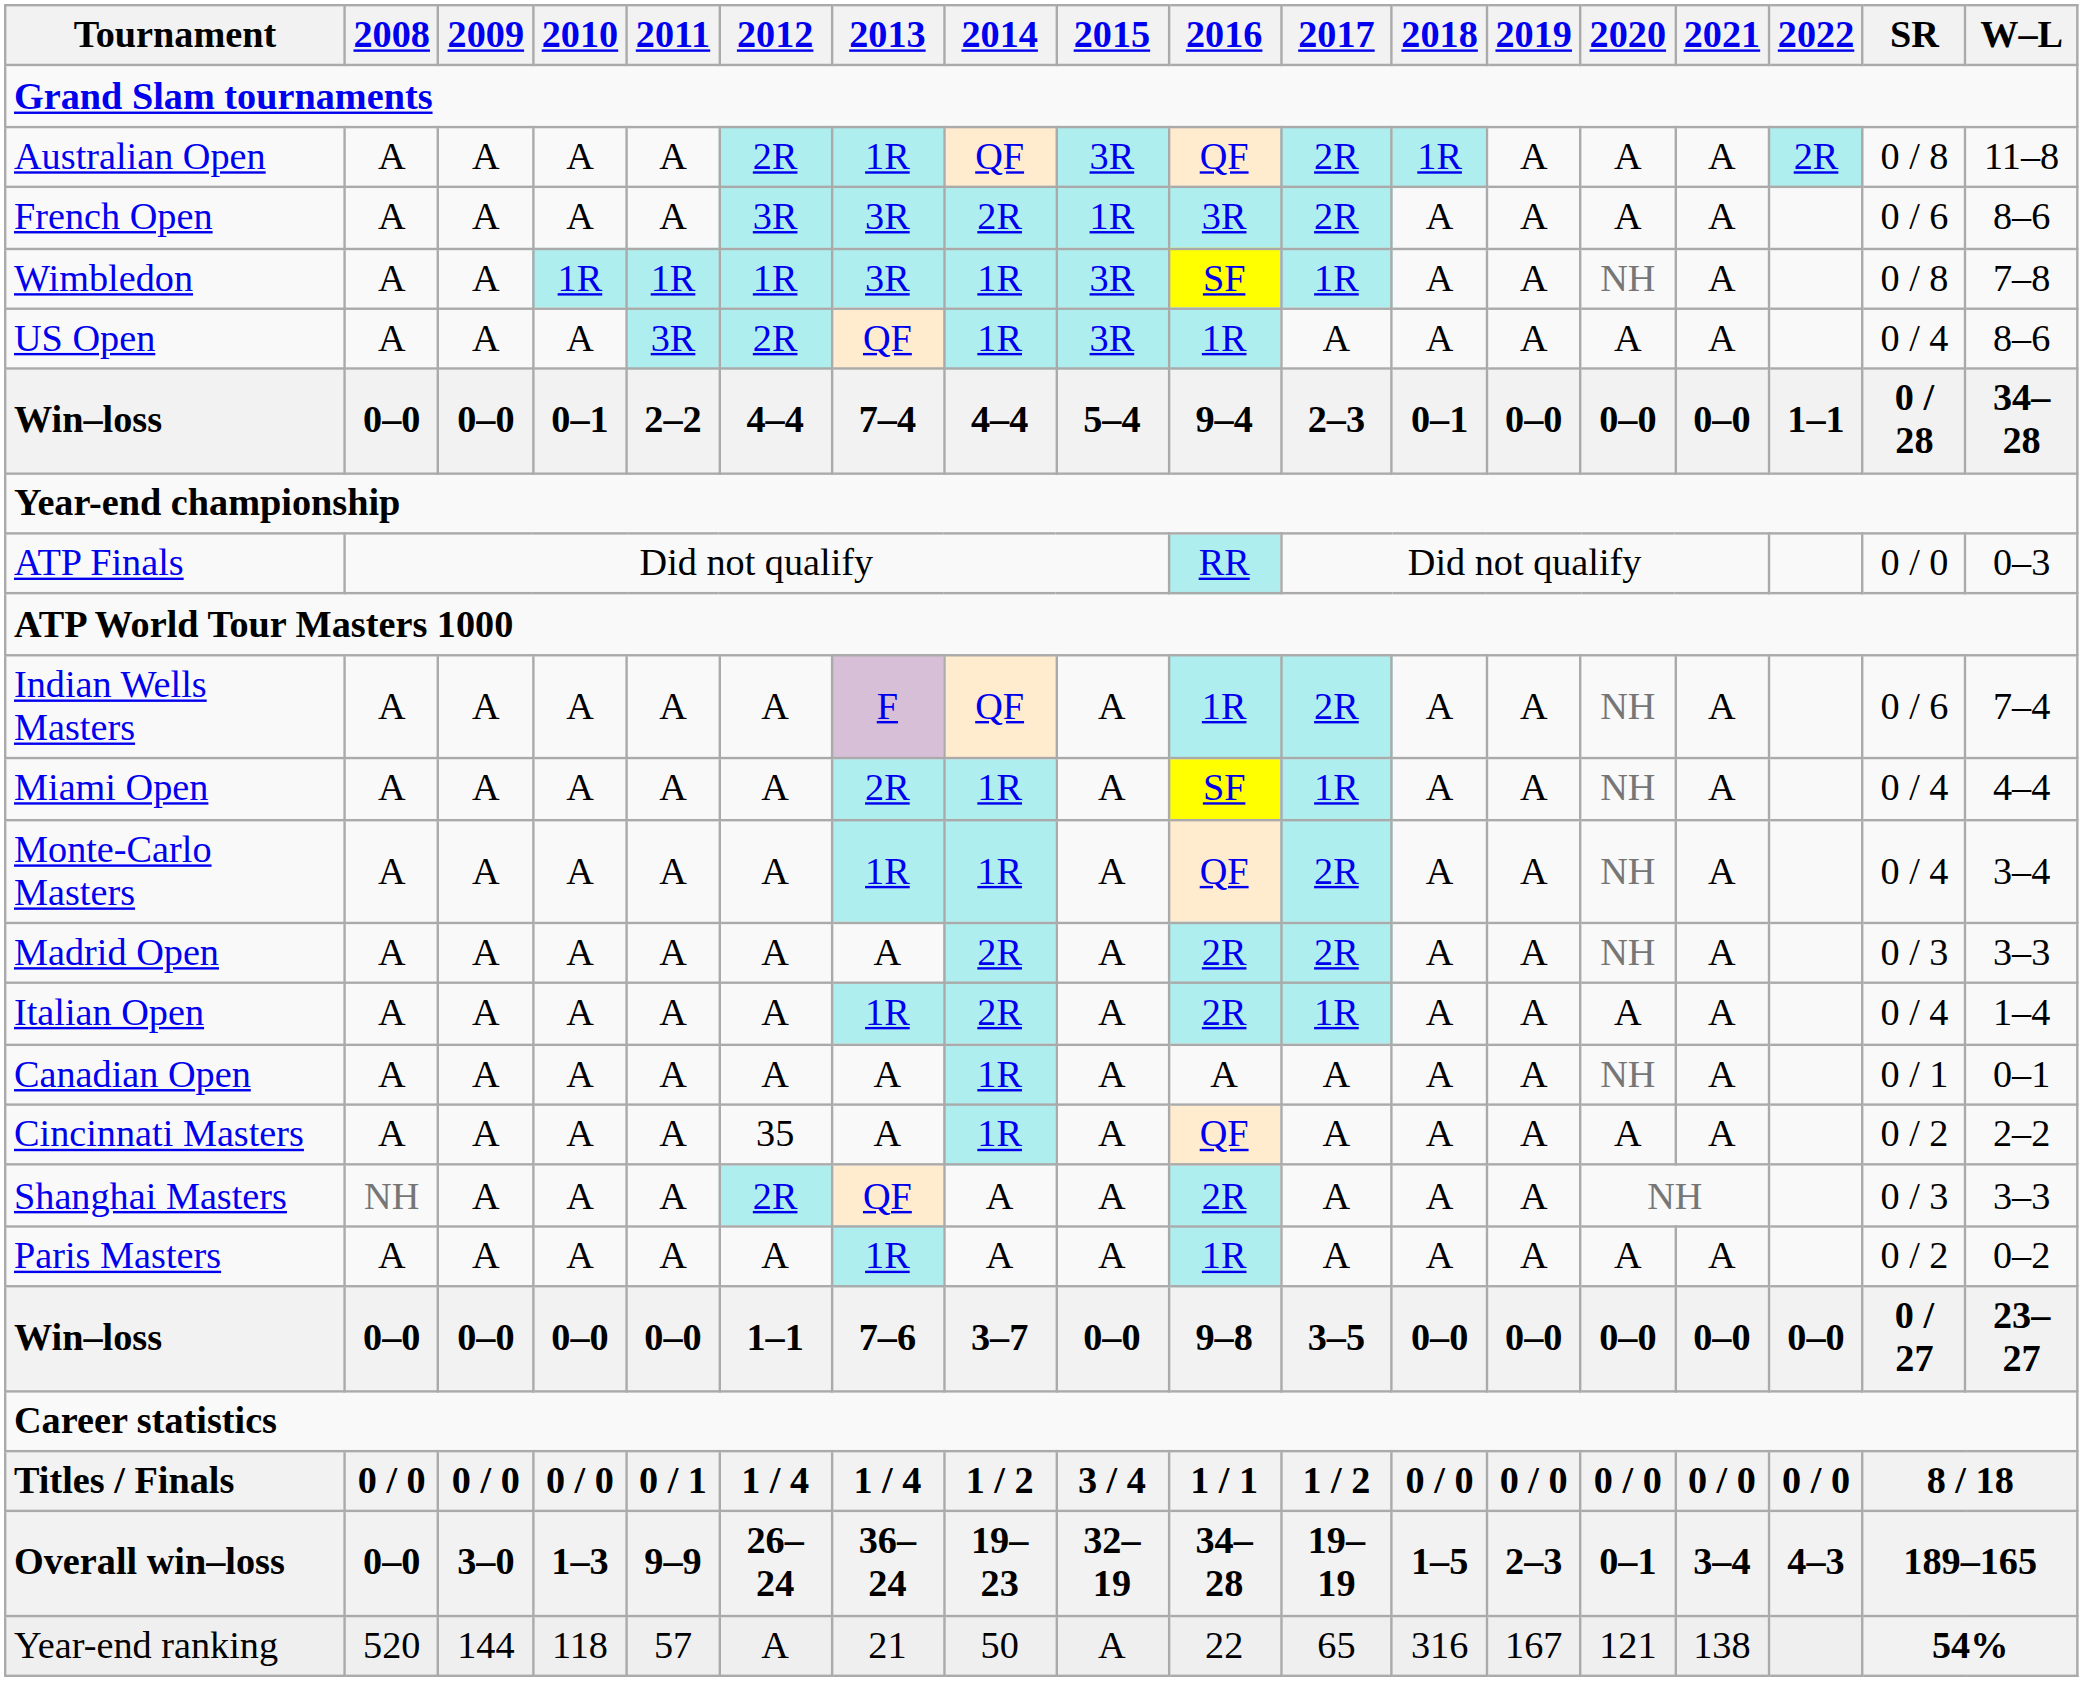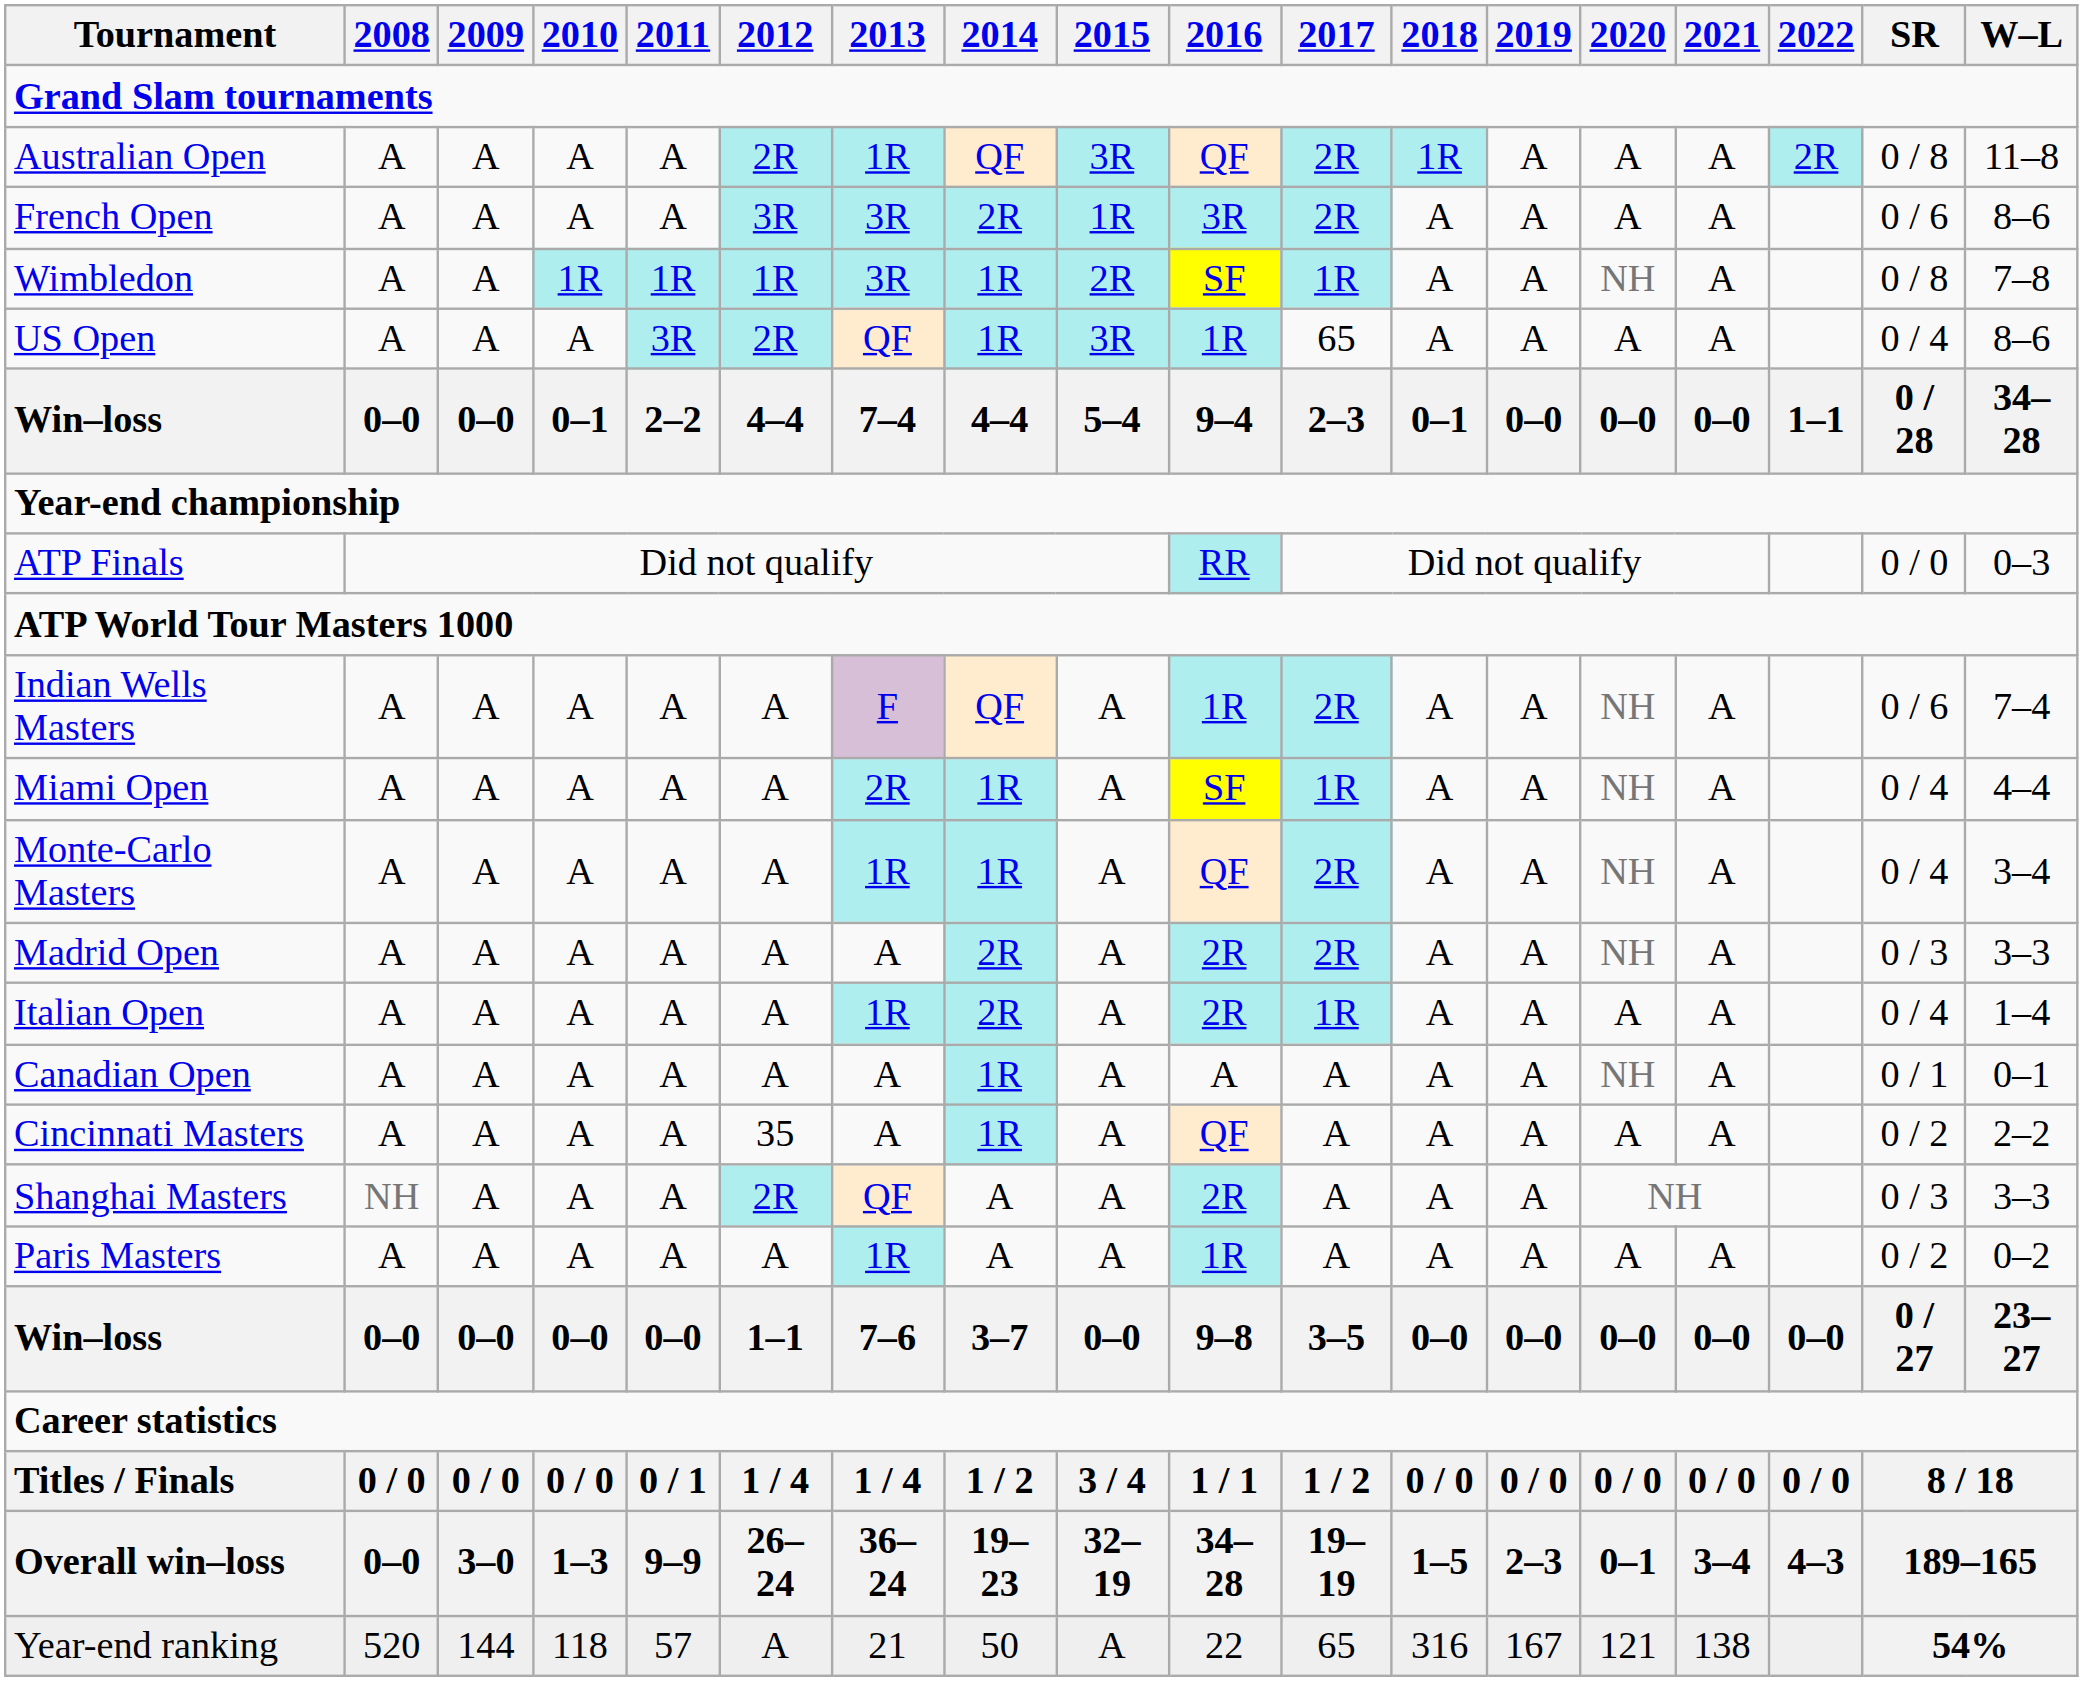Wimbledon | 2015: 3R -> 2R
US Open | 2017: A -> 65
